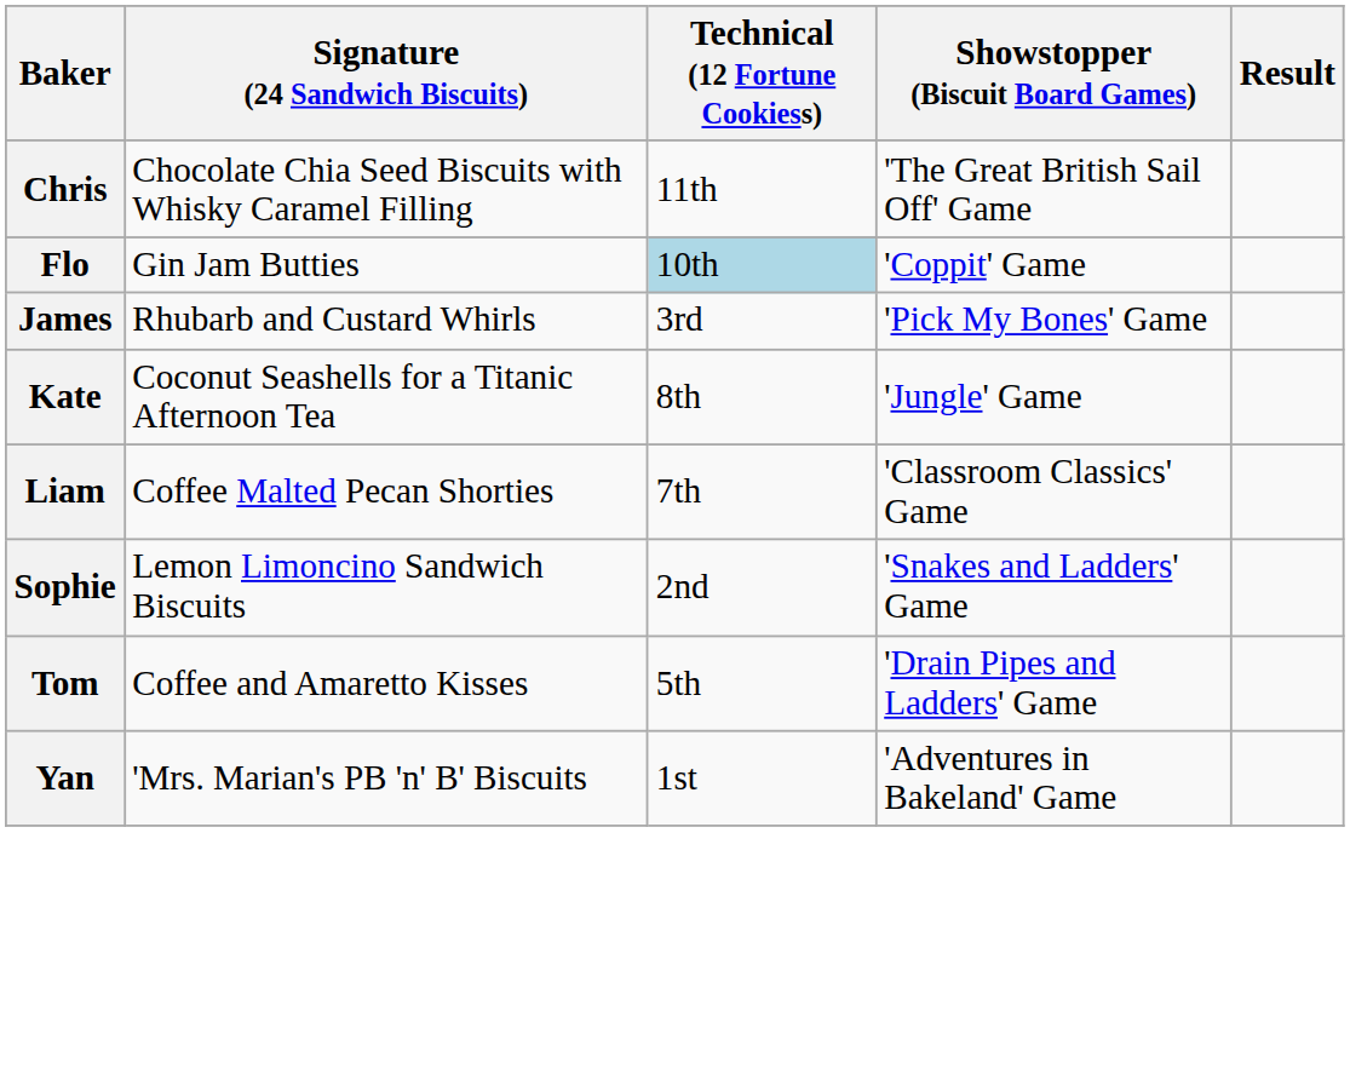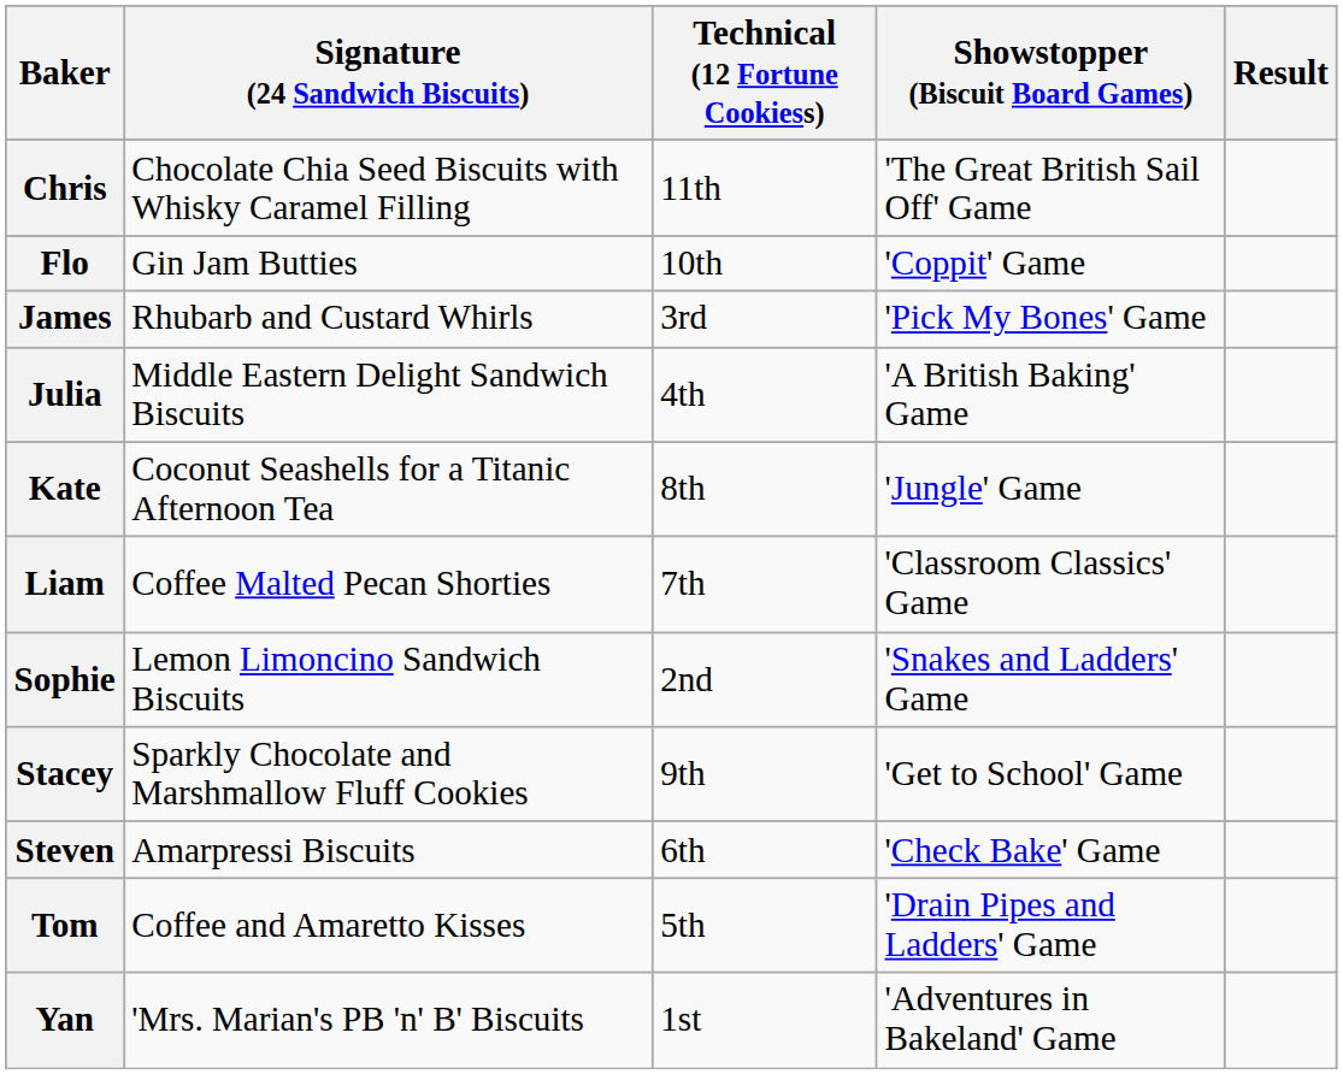Flo | Technical (12 Fortune Cookiess): lightblue background -> no background
+ row: Julia | Middle Eastern Delight Sandwich Biscuits | 4th | 'A British Baking' Game
+ row: Stacey | Sparkly Chocolate and Marshmallow Fluff Cookies | 9th | 'Get to School' Game
+ row: Steven | Amarpressi Biscuits | 6th | 'Check Bake' Game
